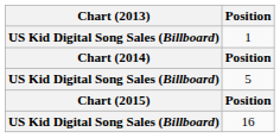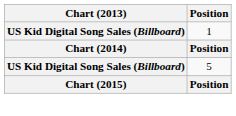- row: US Kid Digital Song Sales (Billboard) | 16
